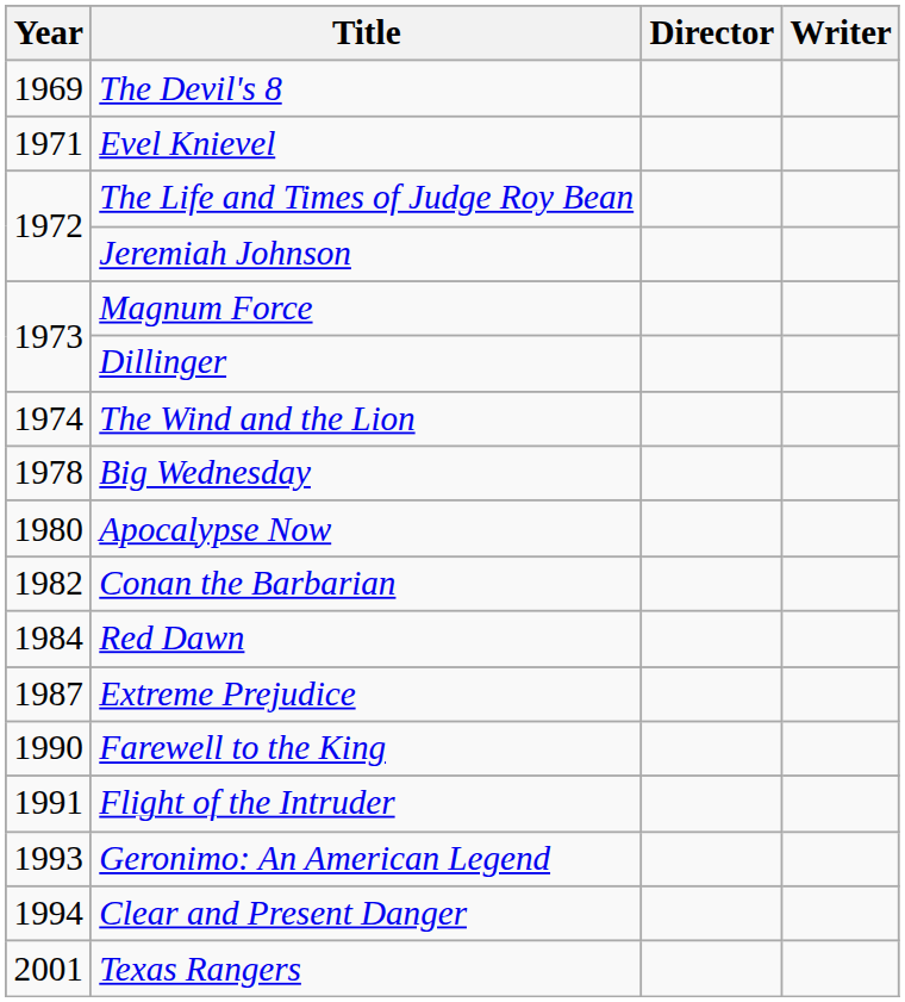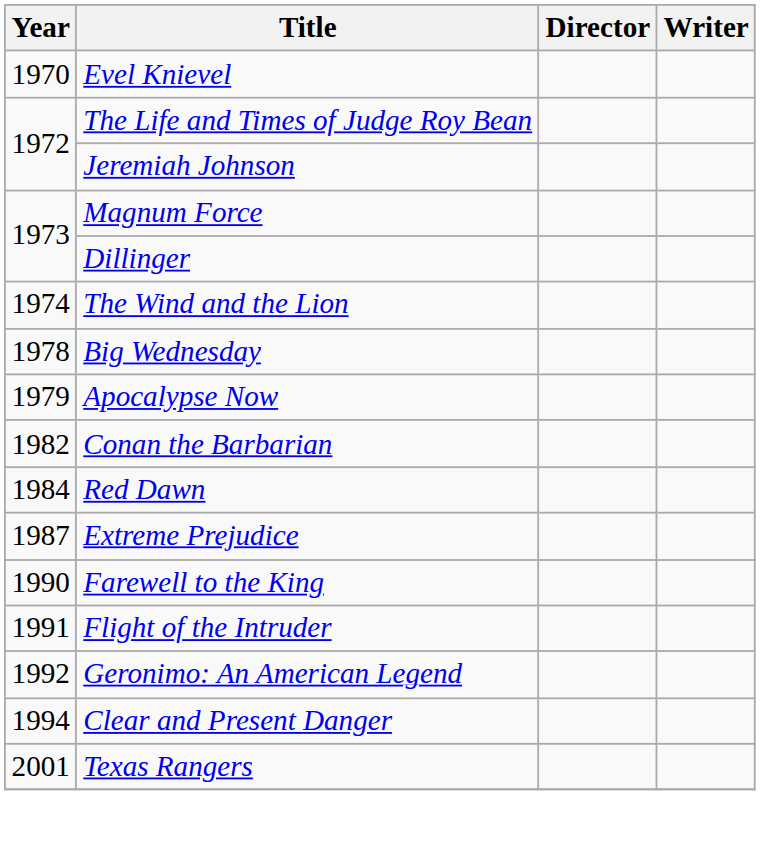- row: 1969 | The Devil's 8
Evel Knievel | Year: 1971 -> 1970
Apocalypse Now | Year: 1980 -> 1979
Geronimo: An American Legend | Year: 1993 -> 1992
